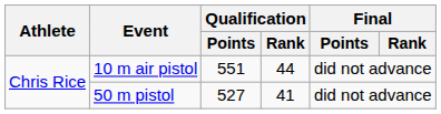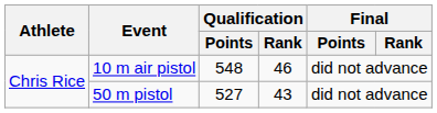10 m air pistol | Qualification / Points: 551 -> 548
10 m air pistol | Qualification / Rank: 44 -> 46
50 m pistol | Qualification / Rank: 41 -> 43
